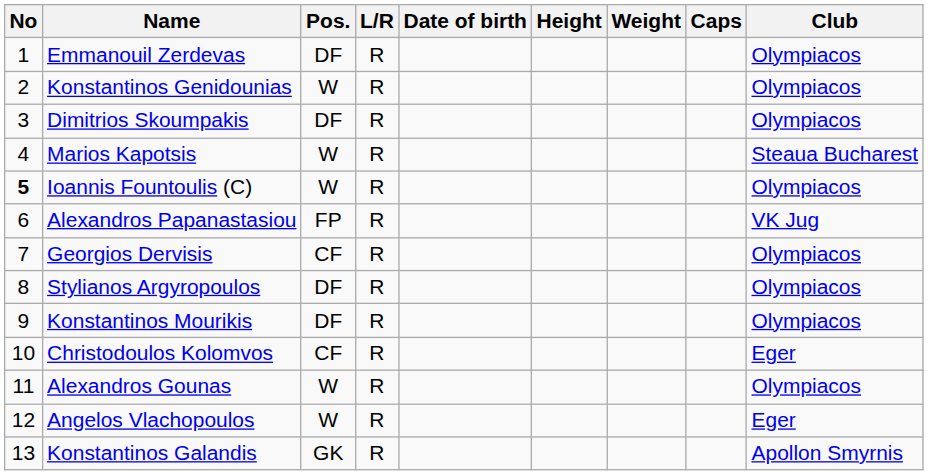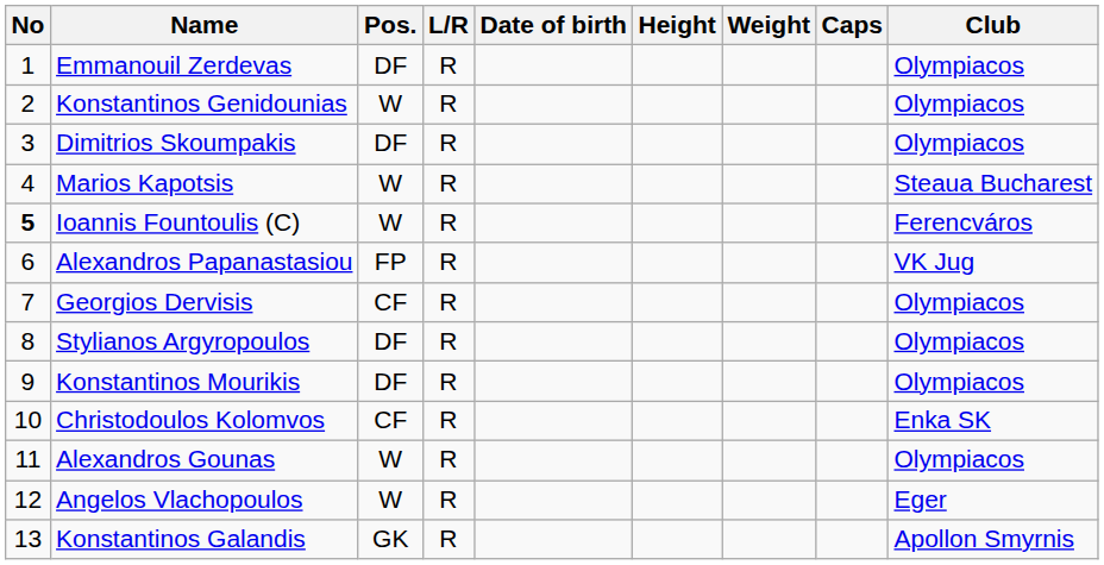Ioannis Fountoulis (C) | Club: Olympiacos -> Ferencváros
Christodoulos Kolomvos | Club: Eger -> Enka SK
